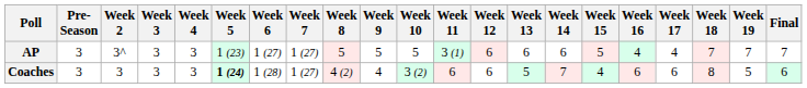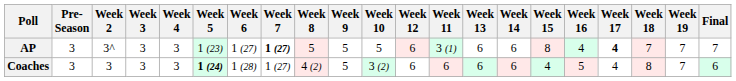columns swapped: Week 11 <-> Week 12
AP | Week 7: normal -> bold
AP | Week 15: 5 -> 8
AP | Week 17: normal -> bold
Coaches | Week 9: 4 -> 5
Coaches | Week 13: 5 -> 6
Coaches | Week 14: 7 -> 6
Coaches | Week 16: 6 -> 5
Coaches | Week 17: 6 -> 4
Coaches | Week 19: 5 -> 7
